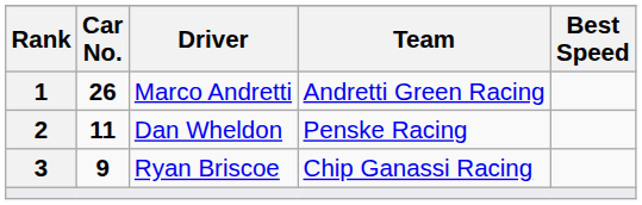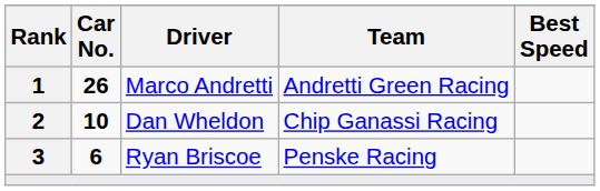Dan Wheldon | Car No.: 11 -> 10
Dan Wheldon | Team: Penske Racing -> Chip Ganassi Racing
Ryan Briscoe | Car No.: 9 -> 6
Ryan Briscoe | Team: Chip Ganassi Racing -> Penske Racing
